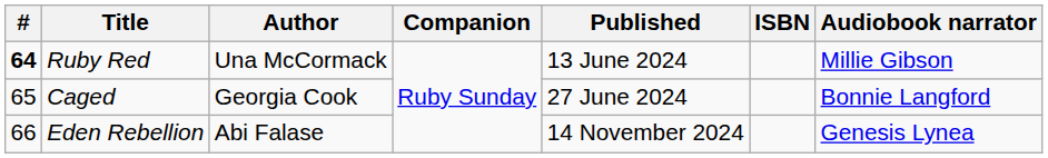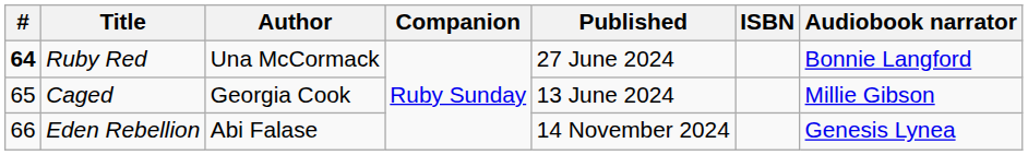Ruby Red | Published: 13 June 2024 -> 27 June 2024
Ruby Red | Audiobook narrator: Millie Gibson -> Bonnie Langford
Caged | Published: 27 June 2024 -> 13 June 2024
Caged | Audiobook narrator: Bonnie Langford -> Millie Gibson
